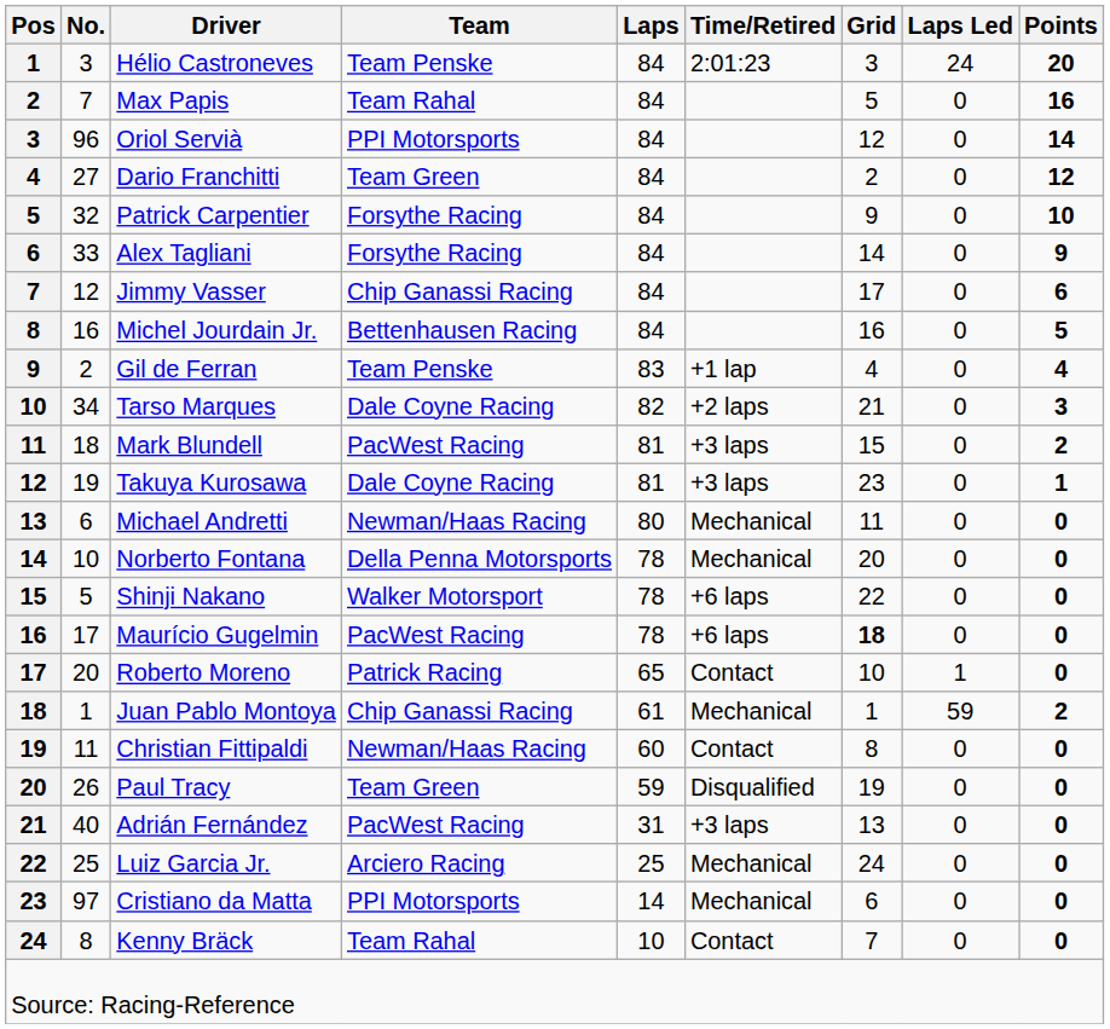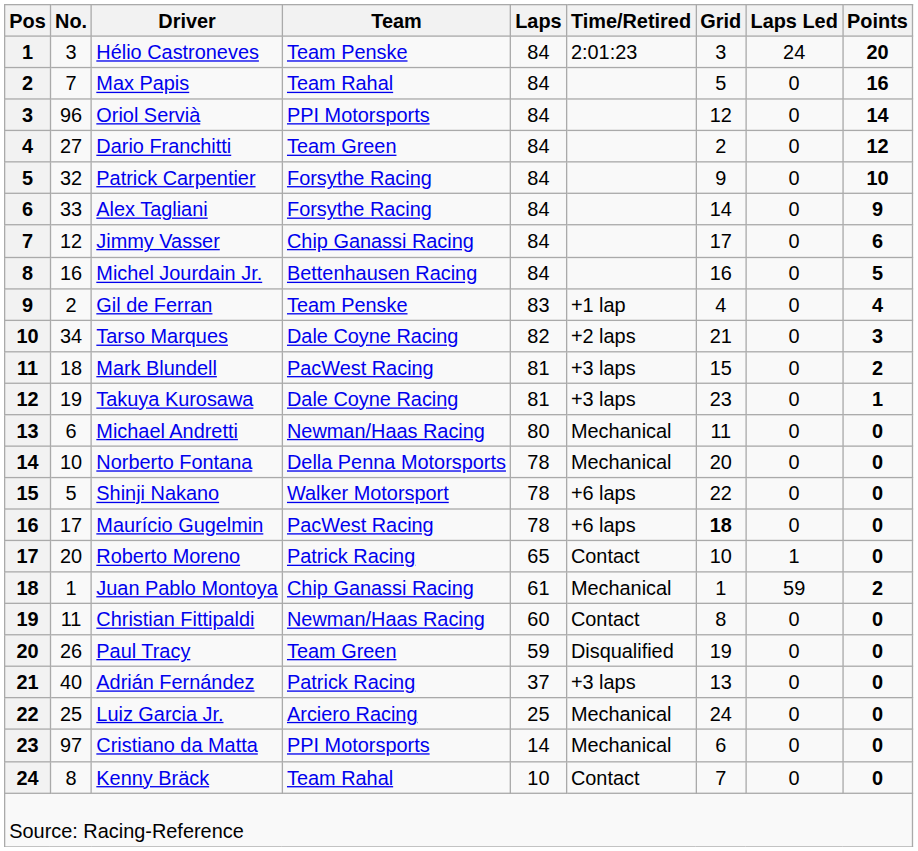Adrián Fernández | Team: PacWest Racing -> Patrick Racing
Adrián Fernández | Laps: 31 -> 37
